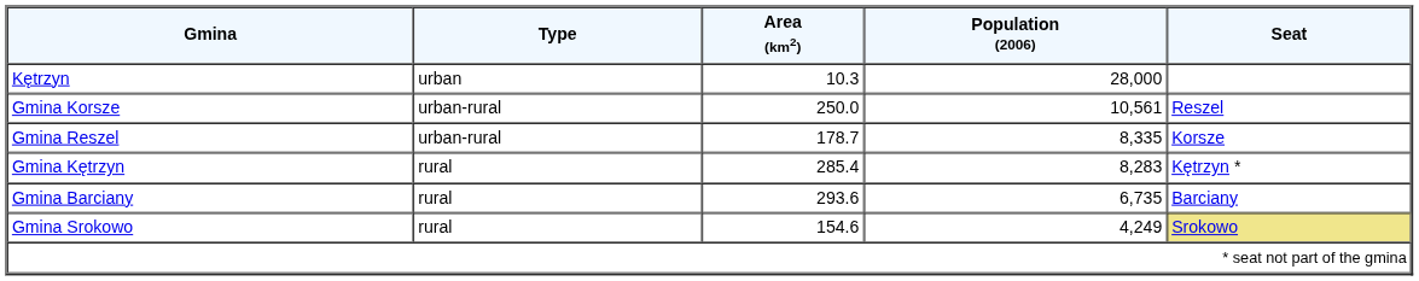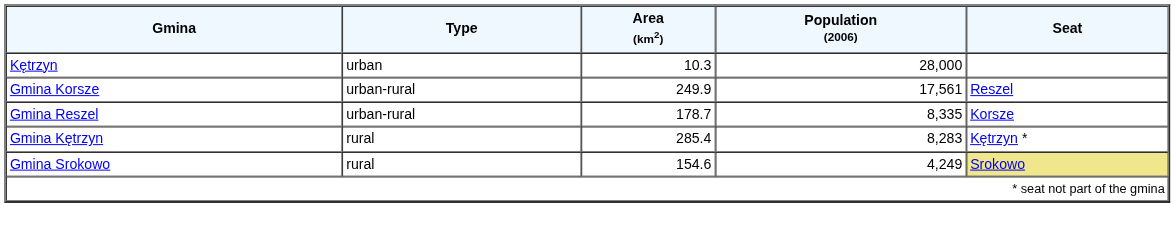Gmina Korsze | Area (km2): 250.0 -> 249.9
Gmina Korsze | Population (2006): 10,561 -> 17,561
- row: Gmina Barciany | rural | 293.6 | 6,735 | Barciany
